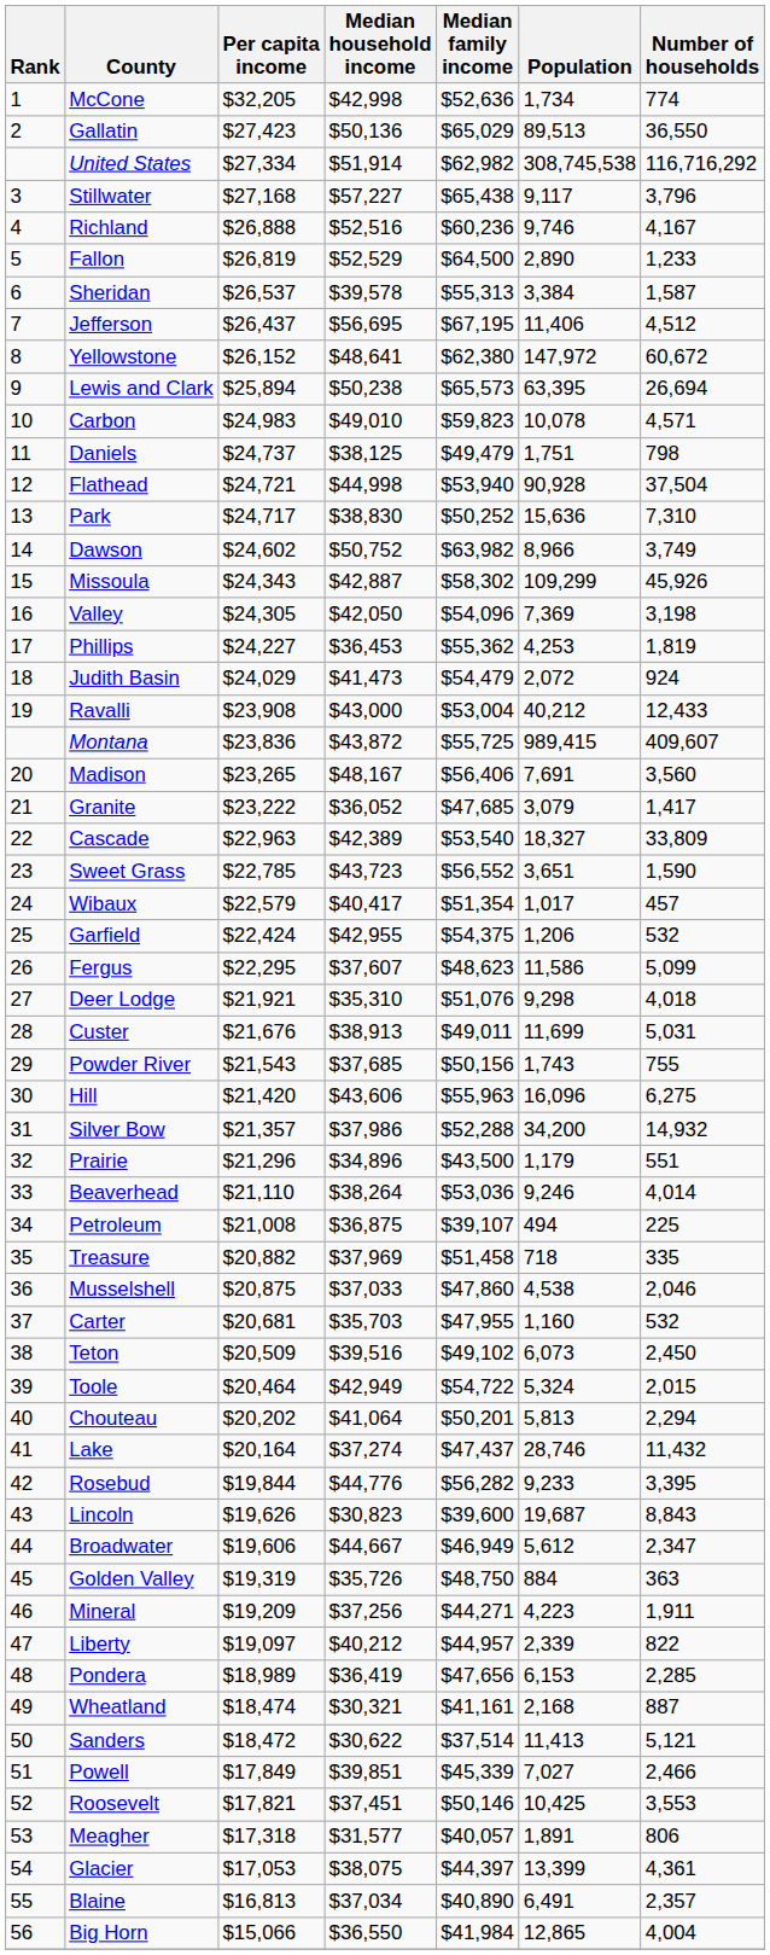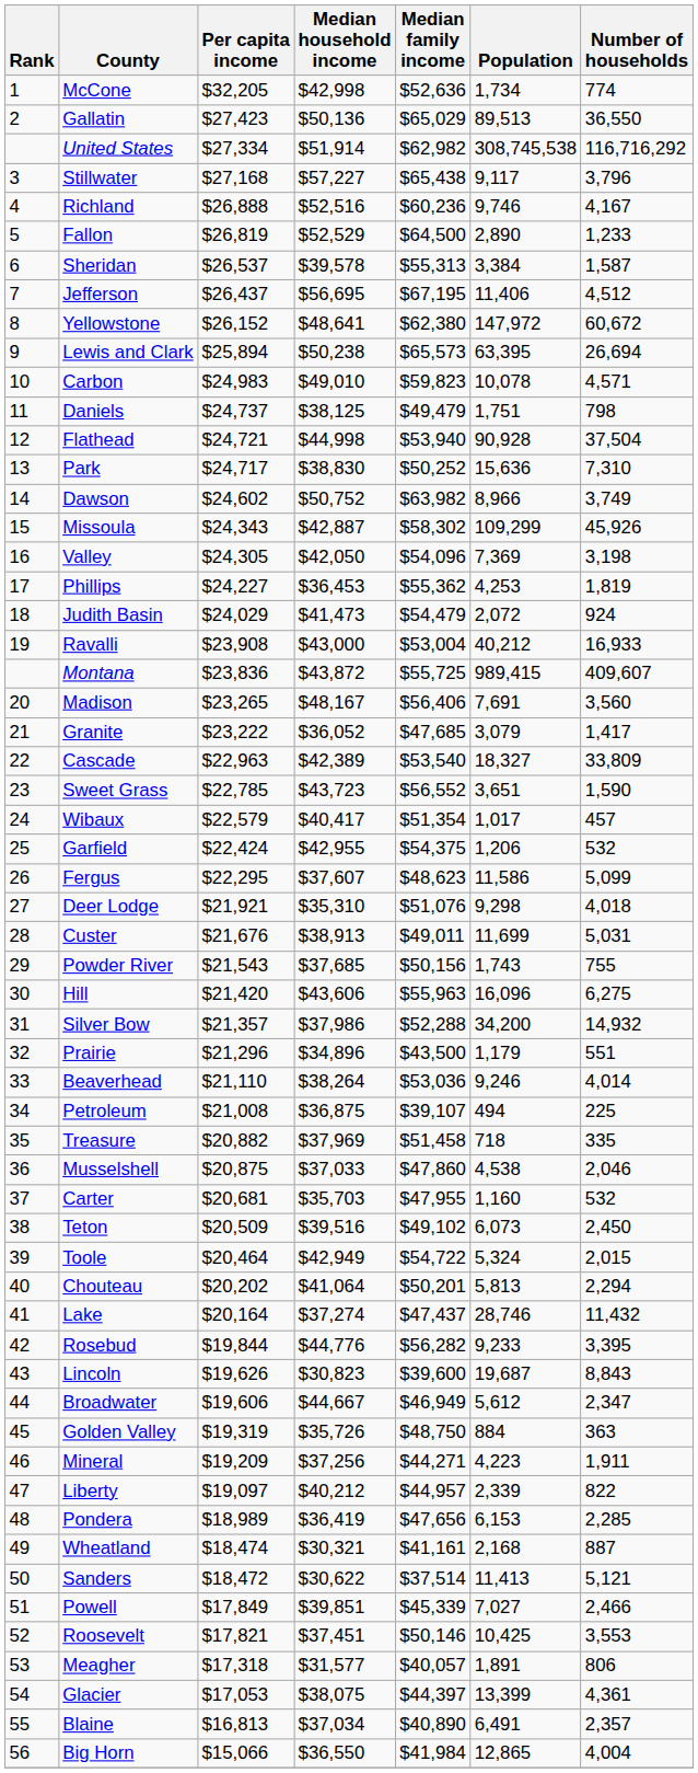Ravalli | Number of households: 12,433 -> 16,933
